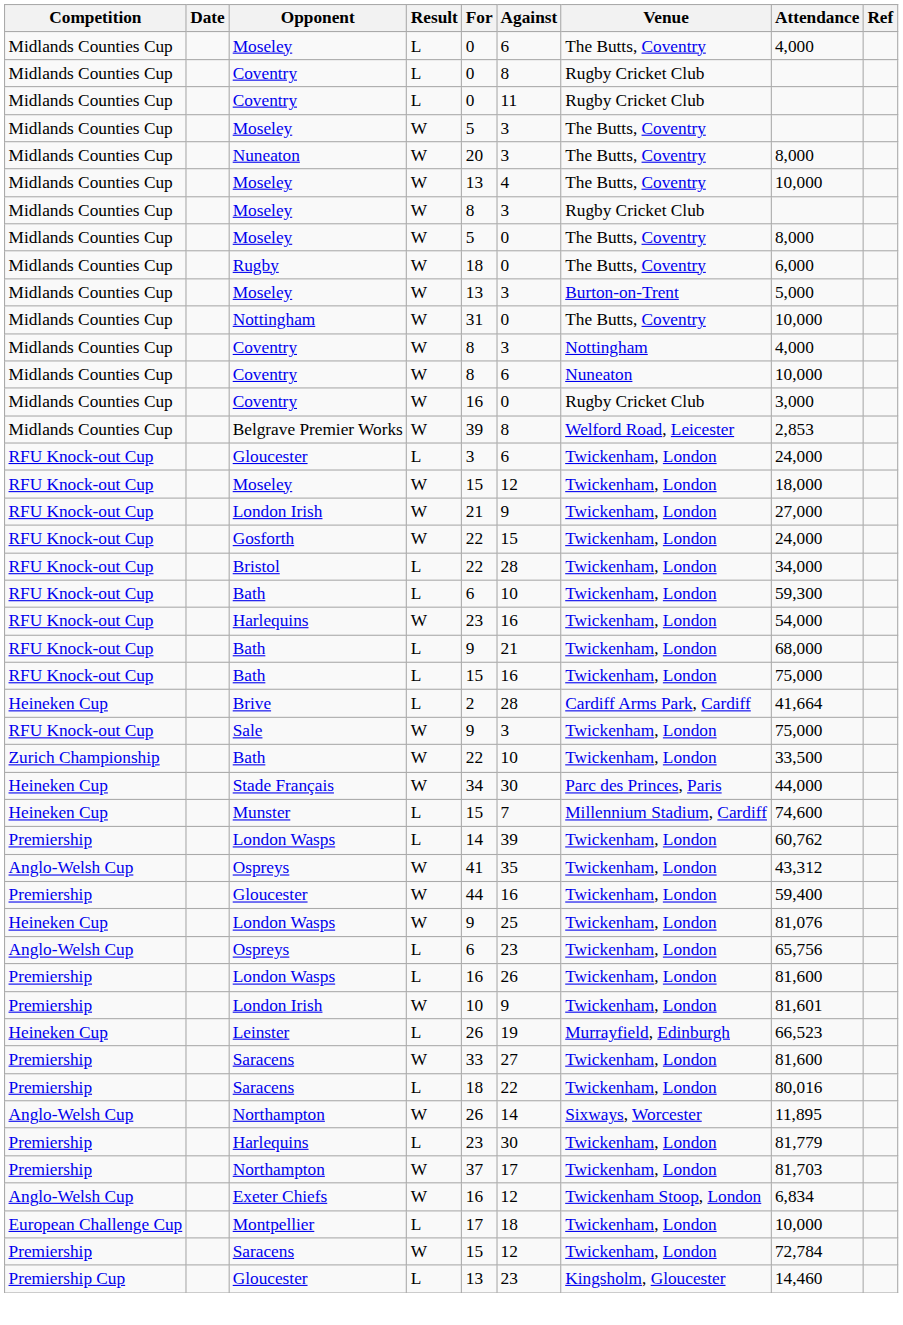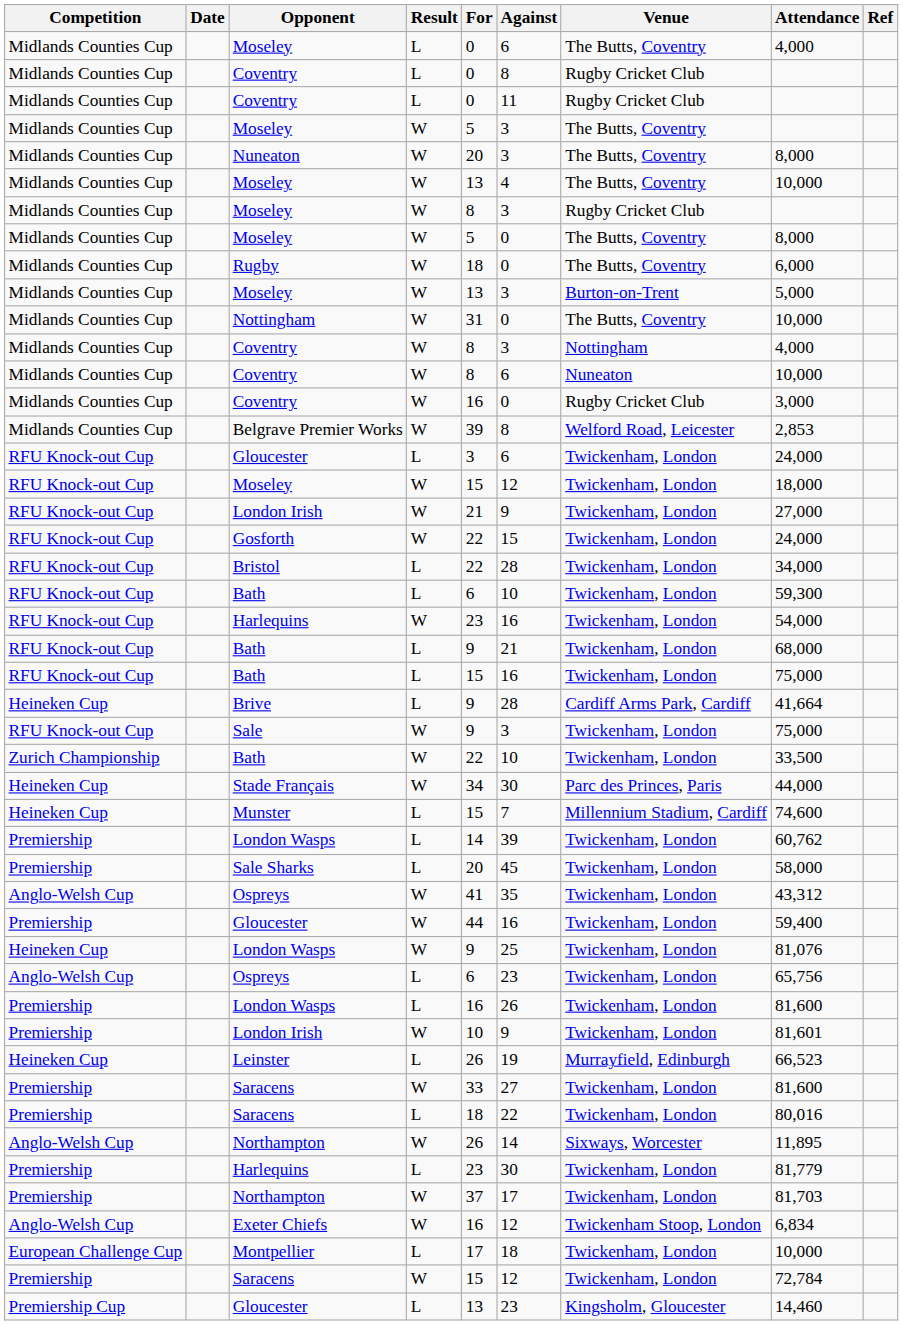Brive | For: 2 -> 9
+ row: Premiership | Sale Sharks | L | 20 | 45 | Twickenham, London | 58,000
